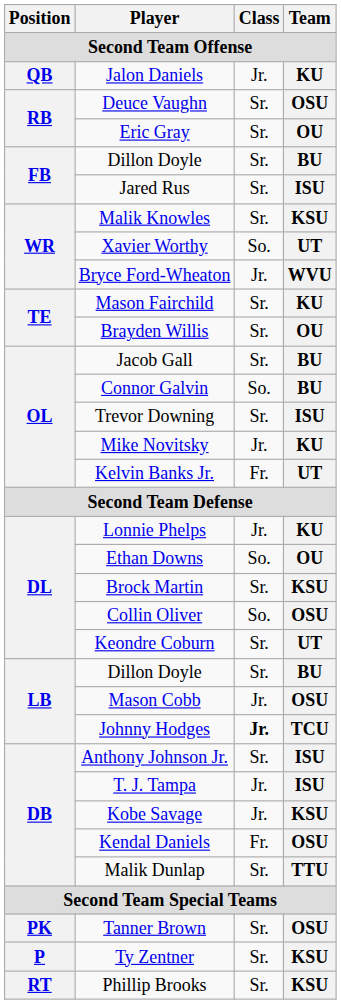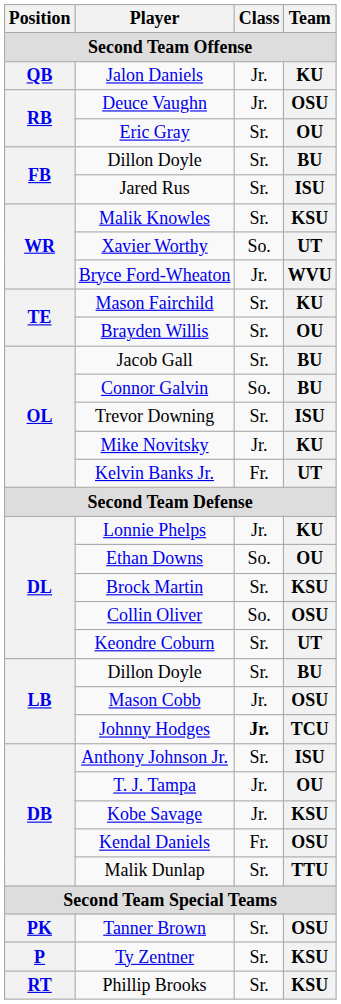Deuce Vaughn | Class: Sr. -> Jr.
T. J. Tampa | Team: ISU -> OU
